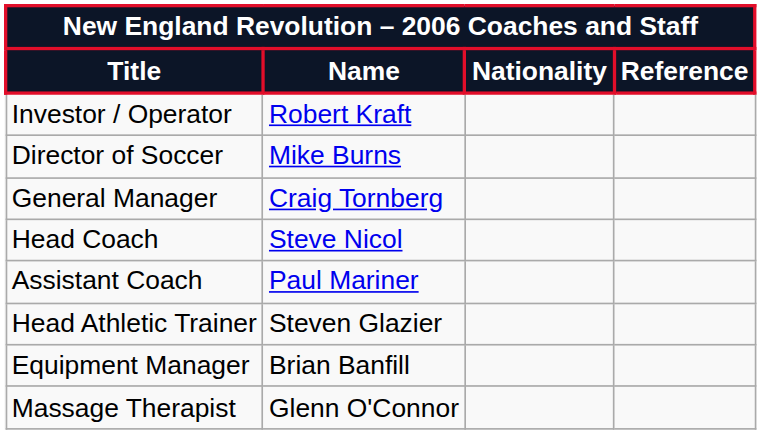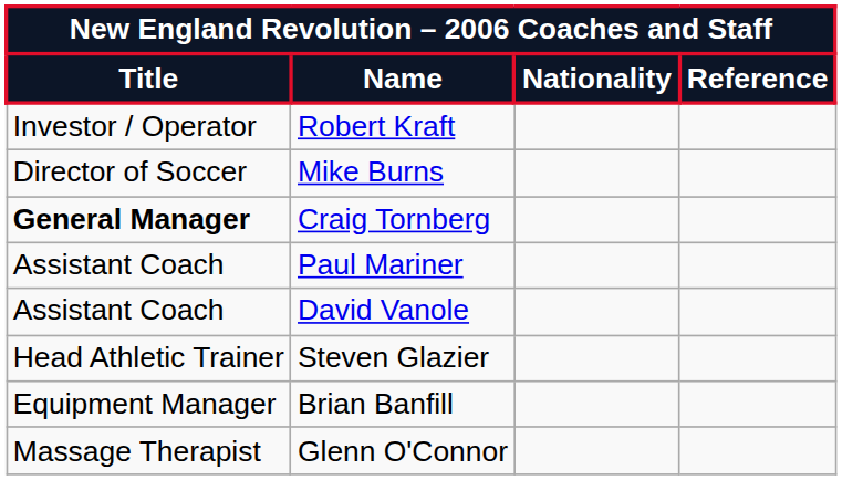Craig Tornberg | Title: normal -> bold
- row: Head Coach | Steve Nicol
+ row: Assistant Coach | David Vanole
